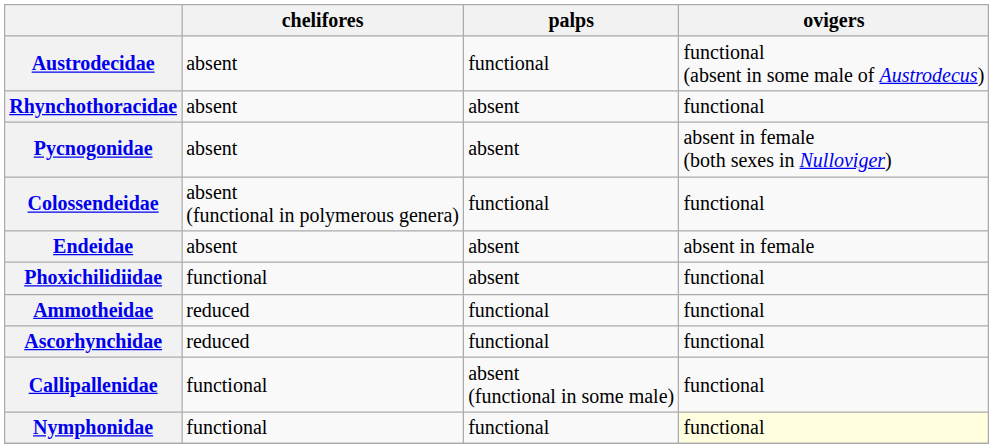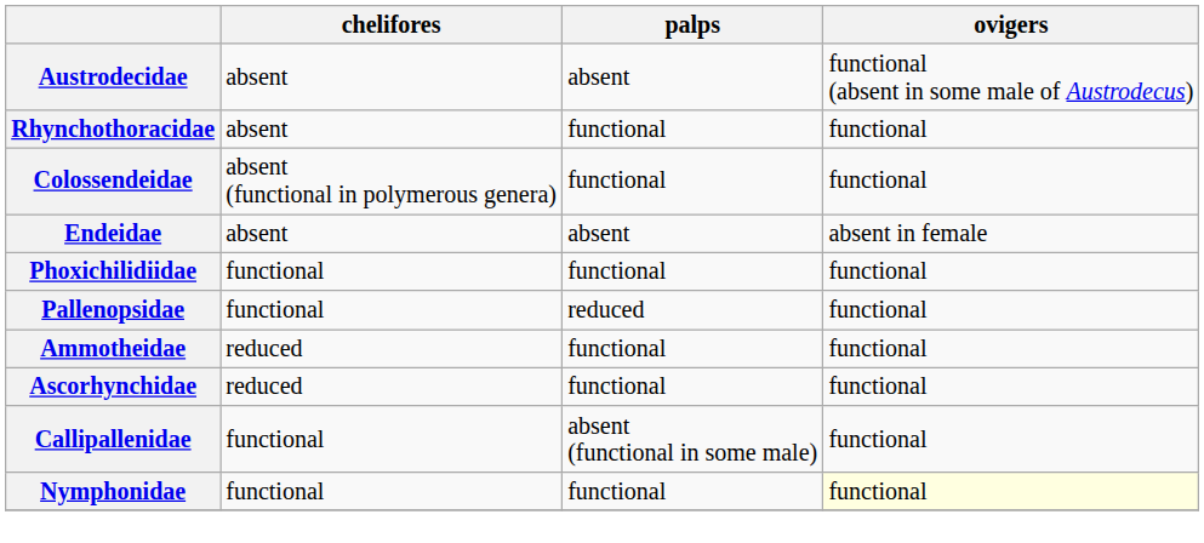Austrodecidae | palps: functional -> absent
Rhynchothoracidae | palps: absent -> functional
- row: Pycnogonidae | absent | absent | absent in female (both sexes in Nulloviger)
Phoxichilidiidae | palps: absent -> functional
+ row: Pallenopsidae | functional | reduced | functional
